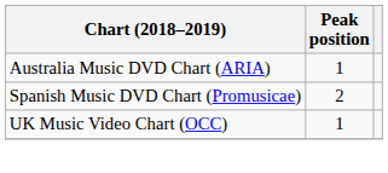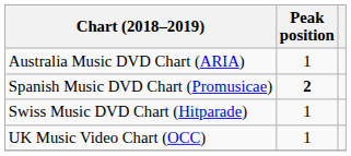Spanish Music DVD Chart (Promusicae) | Peak position: normal -> bold
+ row: Swiss Music DVD Chart (Hitparade) | 1
